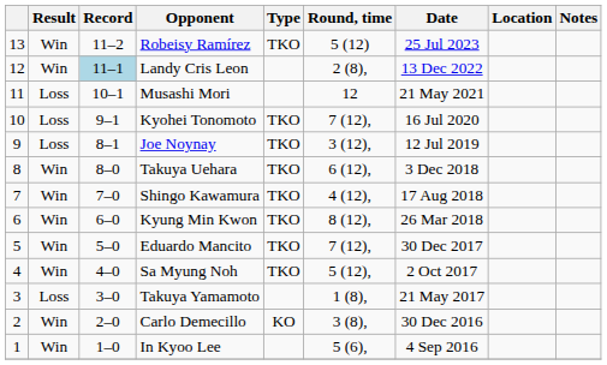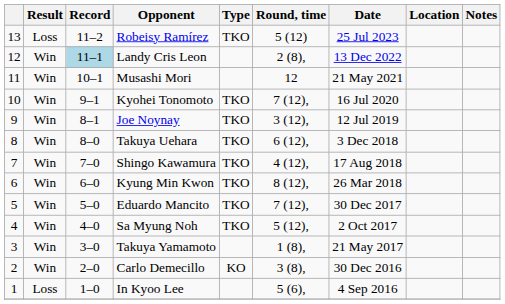Robeisy Ramírez | Result: Win -> Loss
Musashi Mori | Result: Loss -> Win
Kyohei Tonomoto | Result: Loss -> Win
Joe Noynay | Result: Loss -> Win
Takuya Yamamoto | Result: Loss -> Win
In Kyoo Lee | Result: Win -> Loss
